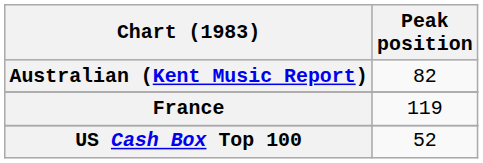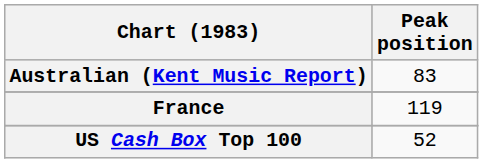Australian (Kent Music Report) | Peak position: 82 -> 83
